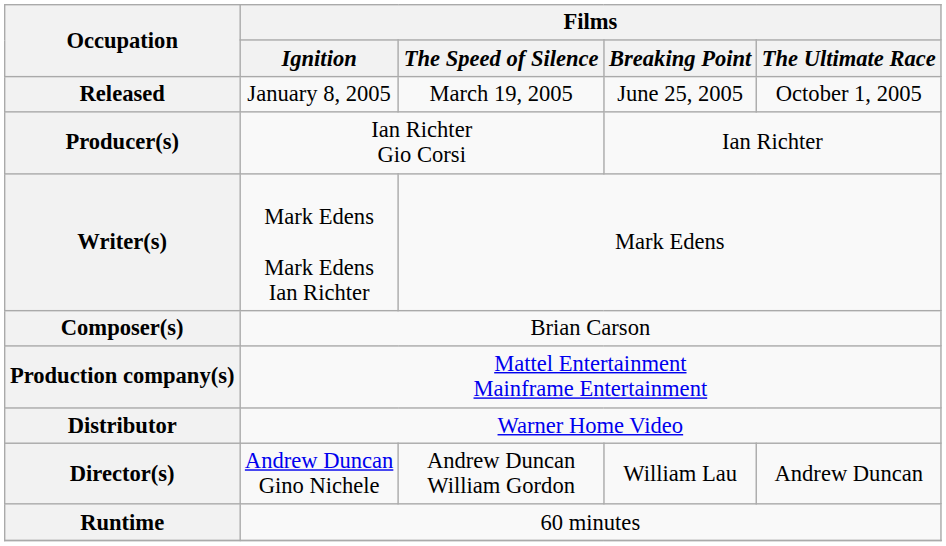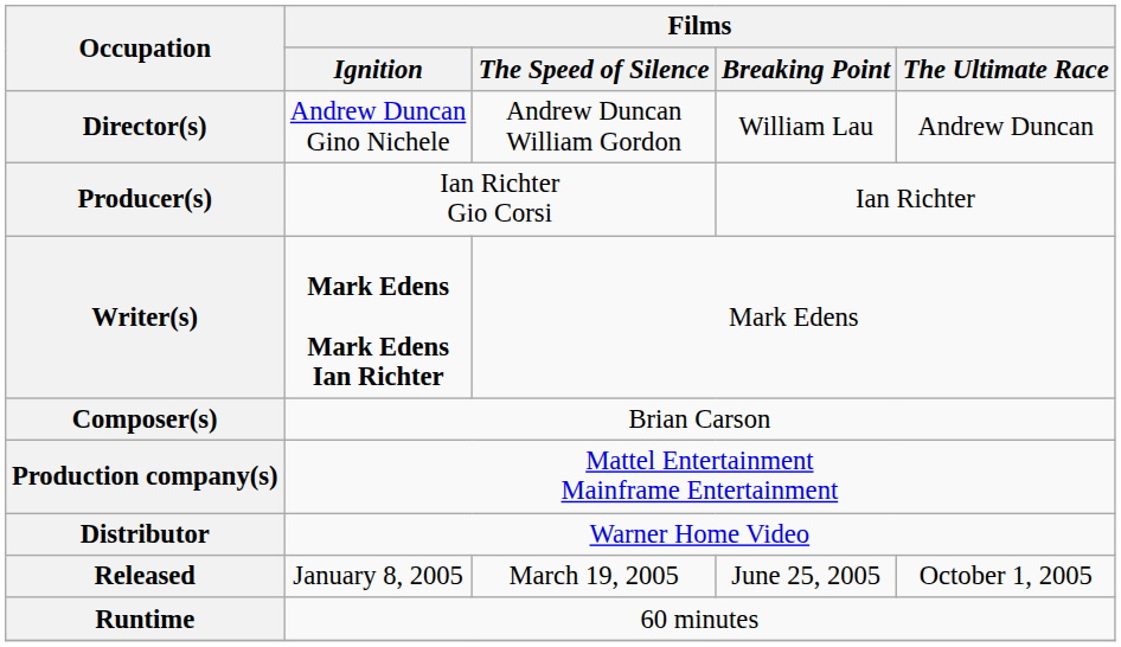rows swapped: Director(s) <-> Released
Writer(s) | Films / Ignition: normal -> bold
